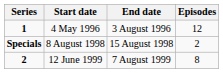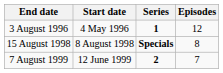columns swapped: Series <-> End date
8 August 1998 | Episodes: 2 -> 8
12 June 1999 | Episodes: 8 -> 7
